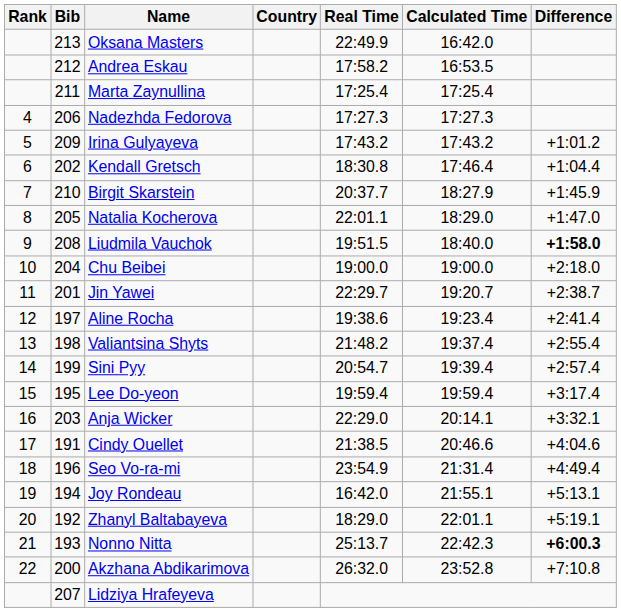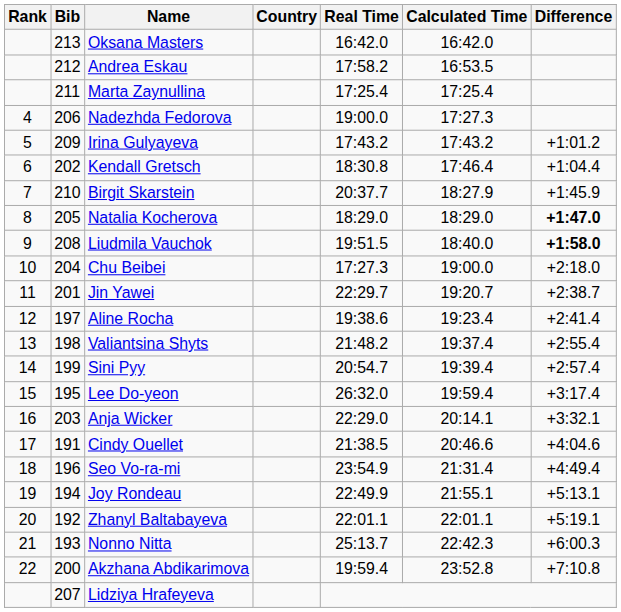Oksana Masters | Real Time: 22:49.9 -> 16:42.0
Nadezhda Fedorova | Real Time: 17:27.3 -> 19:00.0
Natalia Kocherova | Real Time: 22:01.1 -> 18:29.0
Natalia Kocherova | Difference: normal -> bold
Chu Beibei | Real Time: 19:00.0 -> 17:27.3
Lee Do-yeon | Real Time: 19:59.4 -> 26:32.0
Joy Rondeau | Real Time: 16:42.0 -> 22:49.9
Zhanyl Baltabayeva | Real Time: 18:29.0 -> 22:01.1
Nonno Nitta | Difference: bold -> normal
Akzhana Abdikarimova | Real Time: 26:32.0 -> 19:59.4
